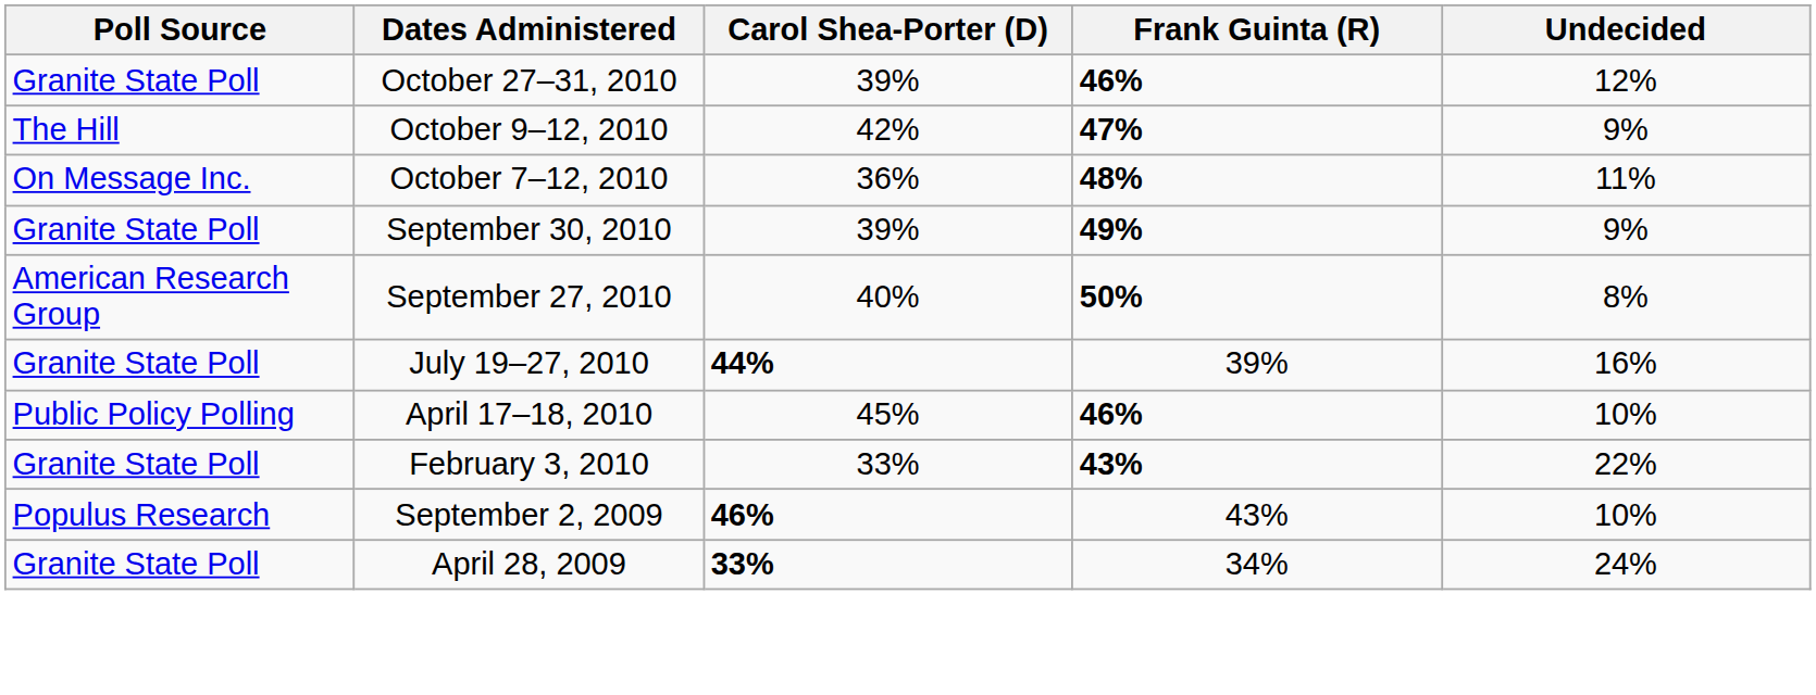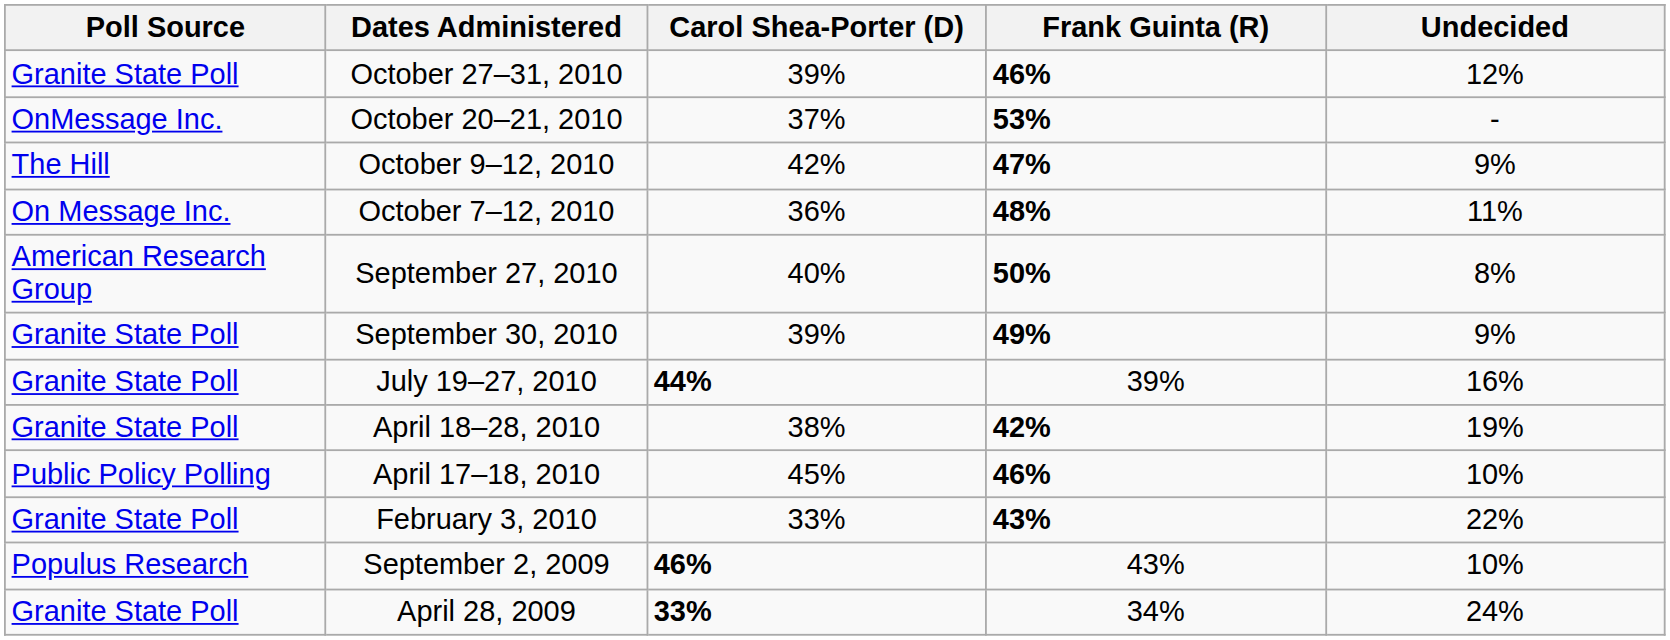+ row: OnMessage Inc. | October 20–21, 2010 | 37% | 53% | -
rows swapped: September 30, 2010 <-> September 27, 2010
+ row: Granite State Poll | April 18–28, 2010 | 38% | 42% | 19%
